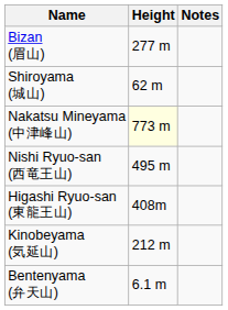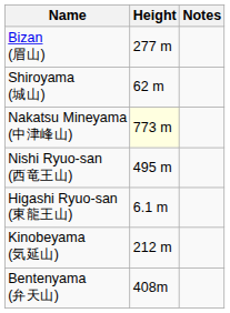Higashi Ryuo-san (東龍王山) | Height: 408m -> 6.1 m
Bentenyama (弁天山) | Height: 6.1 m -> 408m
